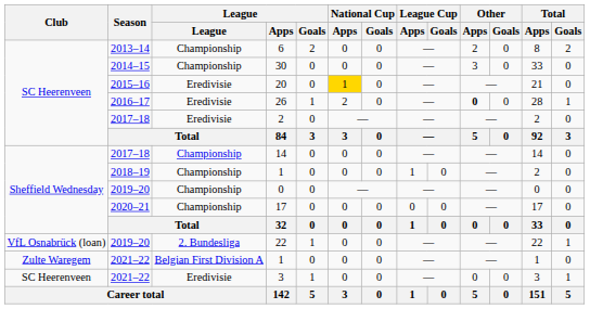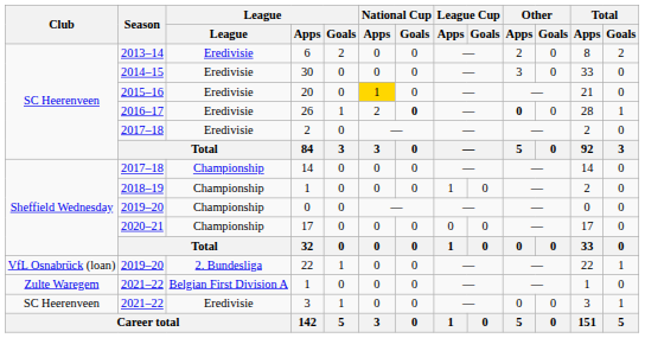6 | League: Championship -> Eredivisie
30 | League: Championship -> Eredivisie
26 | National Cup / Goals: normal -> bold
